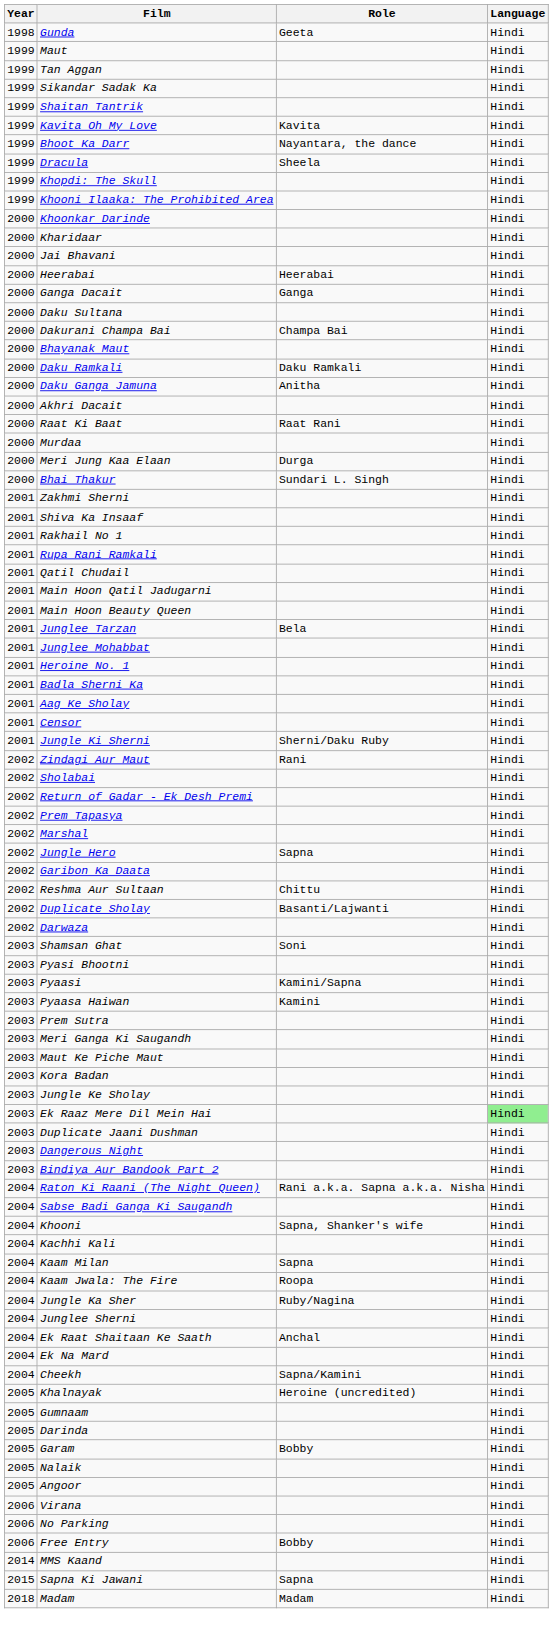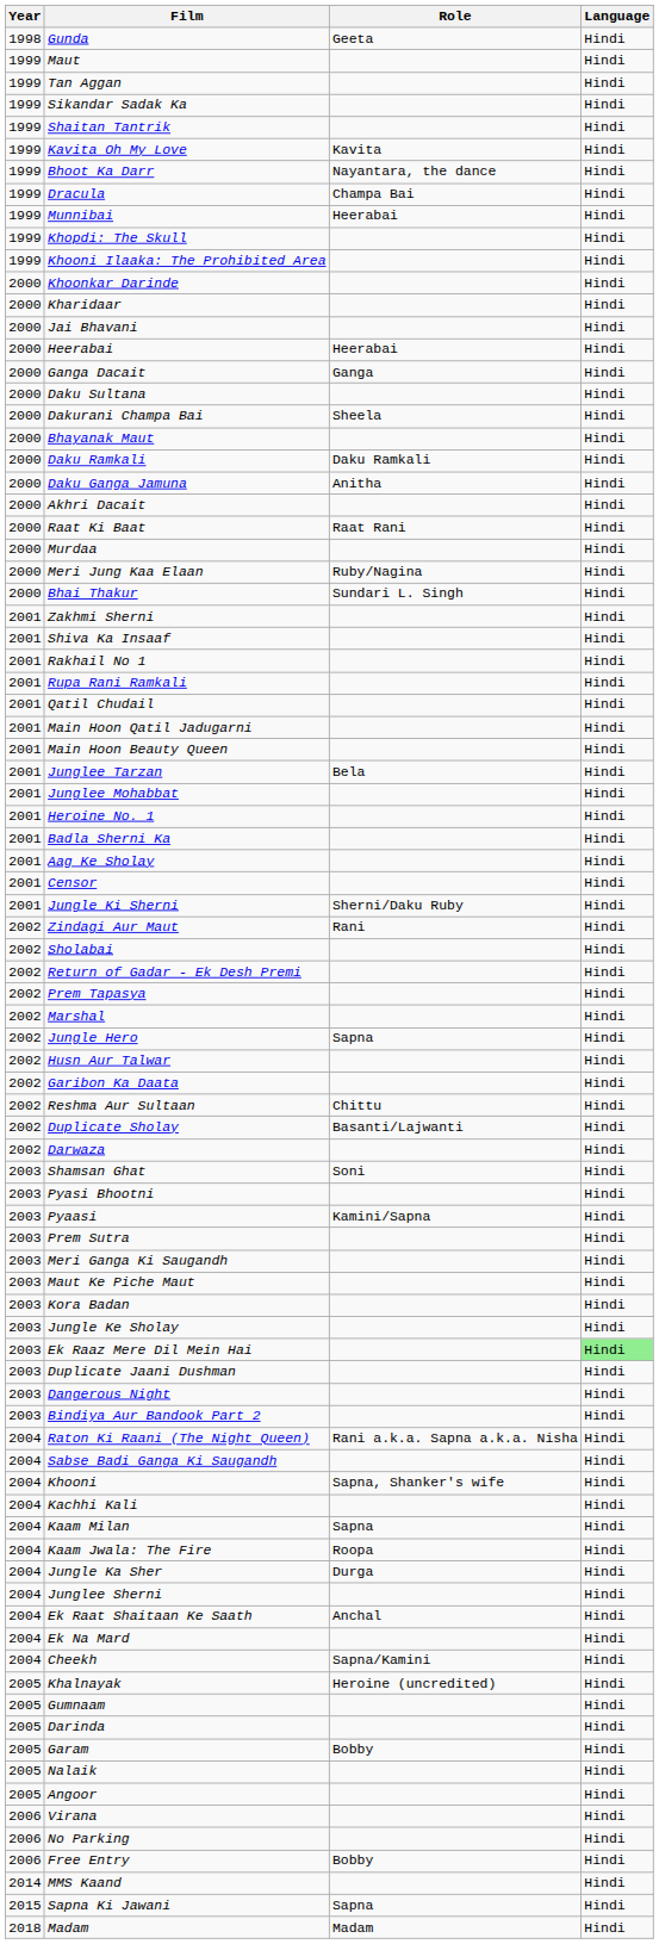Dracula | Role: Sheela -> Champa Bai
+ row: 1999 | Munnibai | Heerabai | Hindi
Dakurani Champa Bai | Role: Champa Bai -> Sheela
Meri Jung Kaa Elaan | Role: Durga -> Ruby/Nagina
+ row: 2002 | Husn Aur Talwar | Hindi
- row: 2003 | Pyaasa Haiwan | Kamini | Hindi
Jungle Ka Sher | Role: Ruby/Nagina -> Durga
